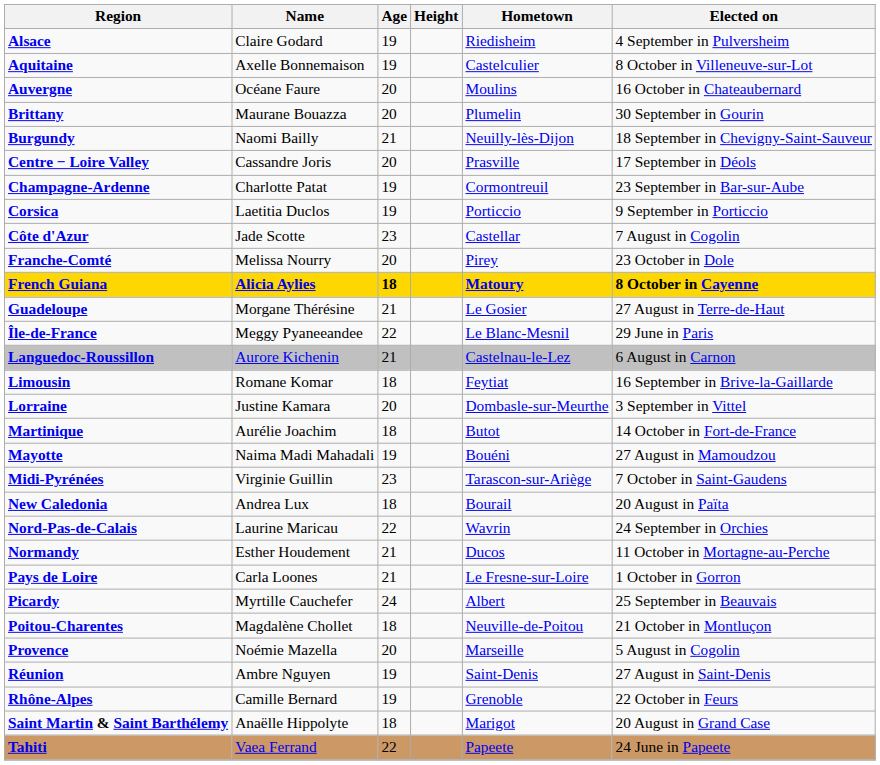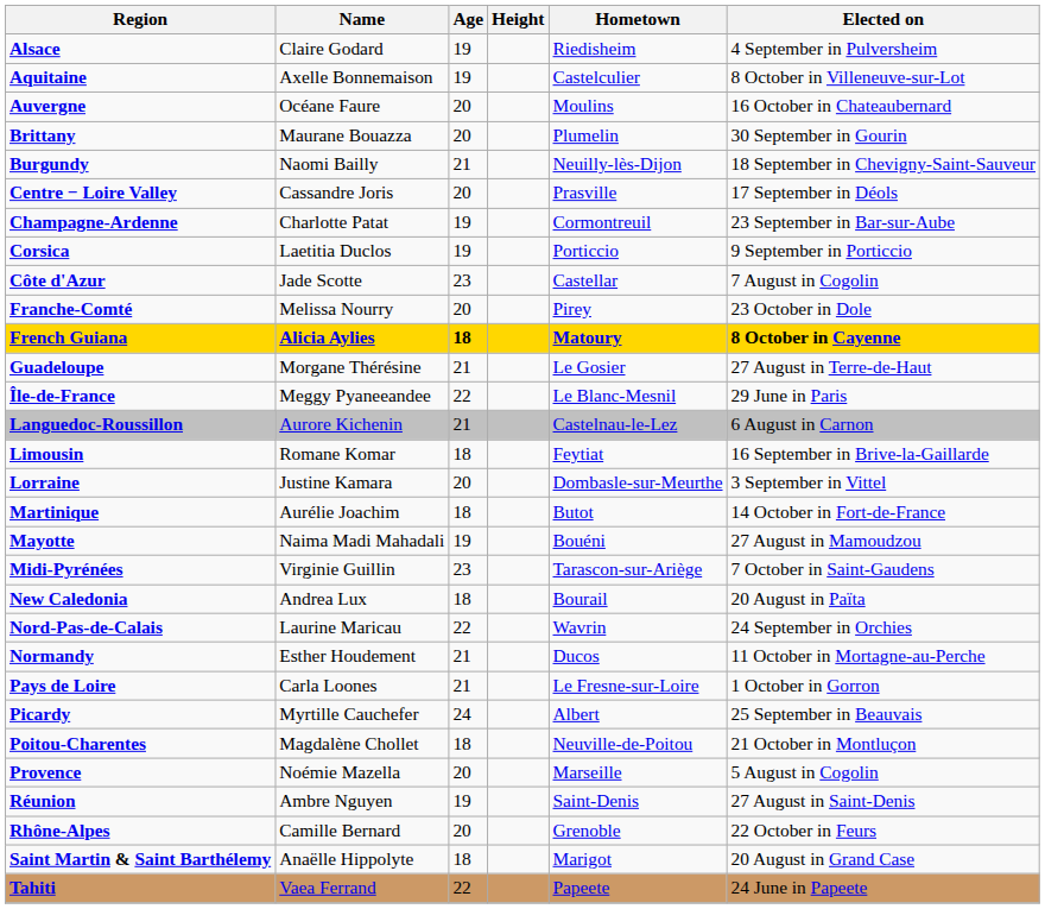Rhône-Alpes | Age: 19 -> 20
